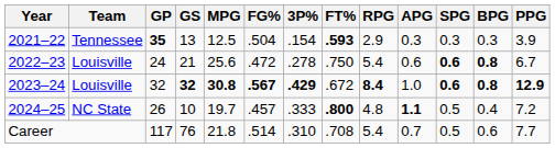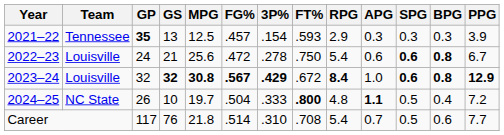2021–22 | FG%: .504 -> .457
2021–22 | FT%: bold -> normal
2024–25 | FG%: .457 -> .504
